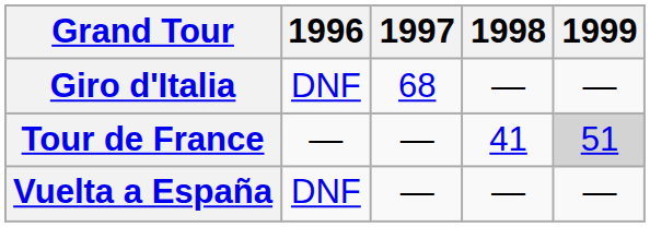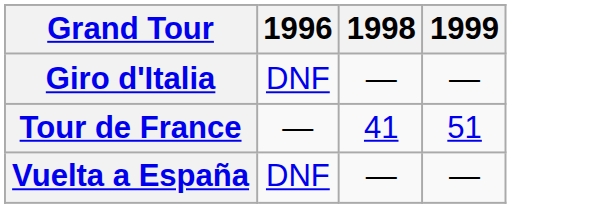- column: 1997 | 68 | — | —
Tour de France | 1999: lightgrey background -> no background
